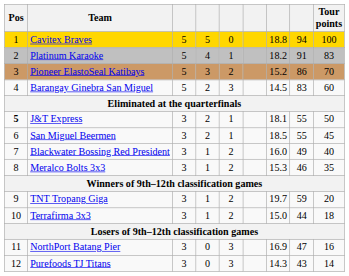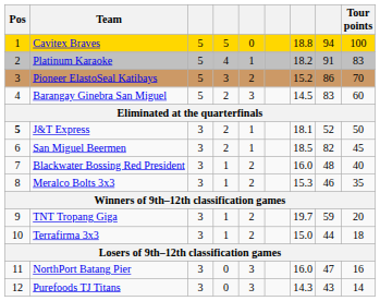J&T Express | column 8: 55 -> 52
San Miguel Beermen | column 8: 55 -> 82
Blackwater Bossing Red President | column 8: 49 -> 48
NorthPort Batang Pier | column 7: 16.9 -> 16.0
